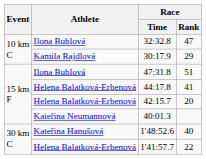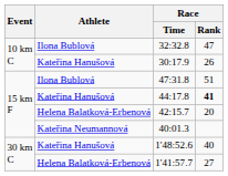30:17.9 | Athlete: Kamila Rajdlová -> Kateřina Hanušová
30:17.9 | Race / Rank: 29 -> 26
44:17.8 | Athlete: Helena Balatková-Erbenová -> Kateřina Hanušová
44:17.8 | Race / Rank: normal -> bold
1'41:57.7 | Race / Rank: 22 -> 27
